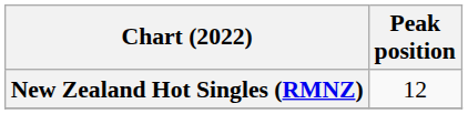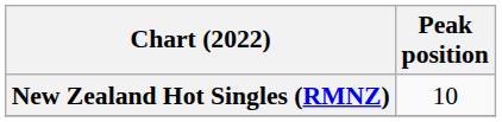New Zealand Hot Singles (RMNZ) | Peak position: 12 -> 10
